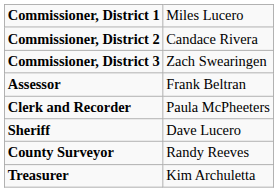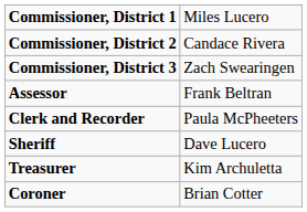- row: County Surveyor | Randy Reeves
+ row: Coroner | Brian Cotter
